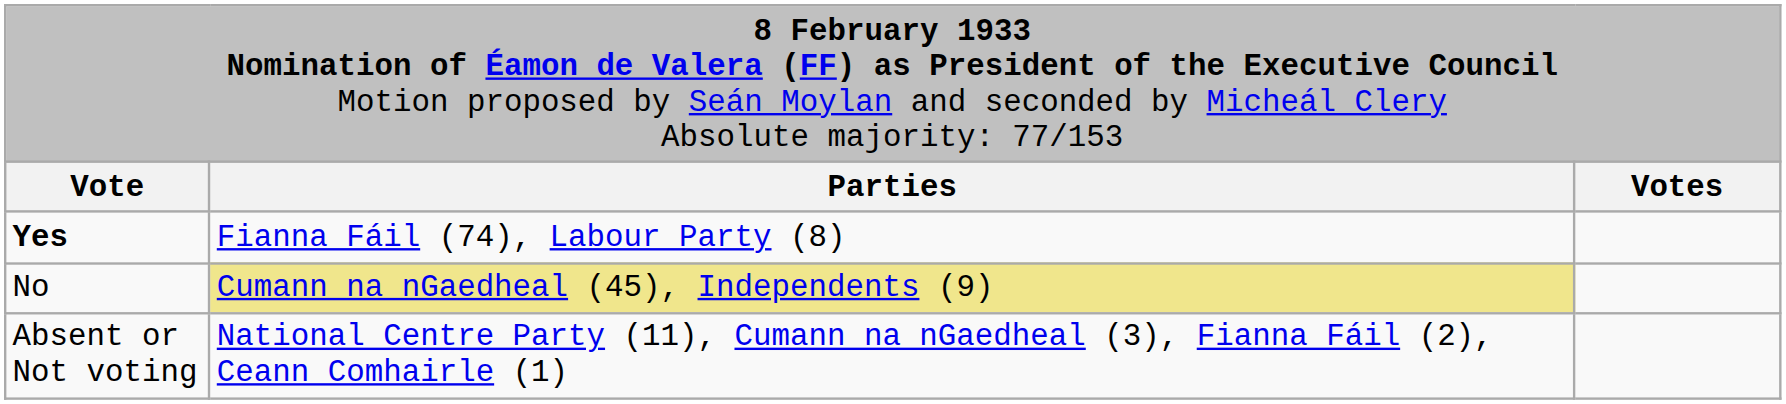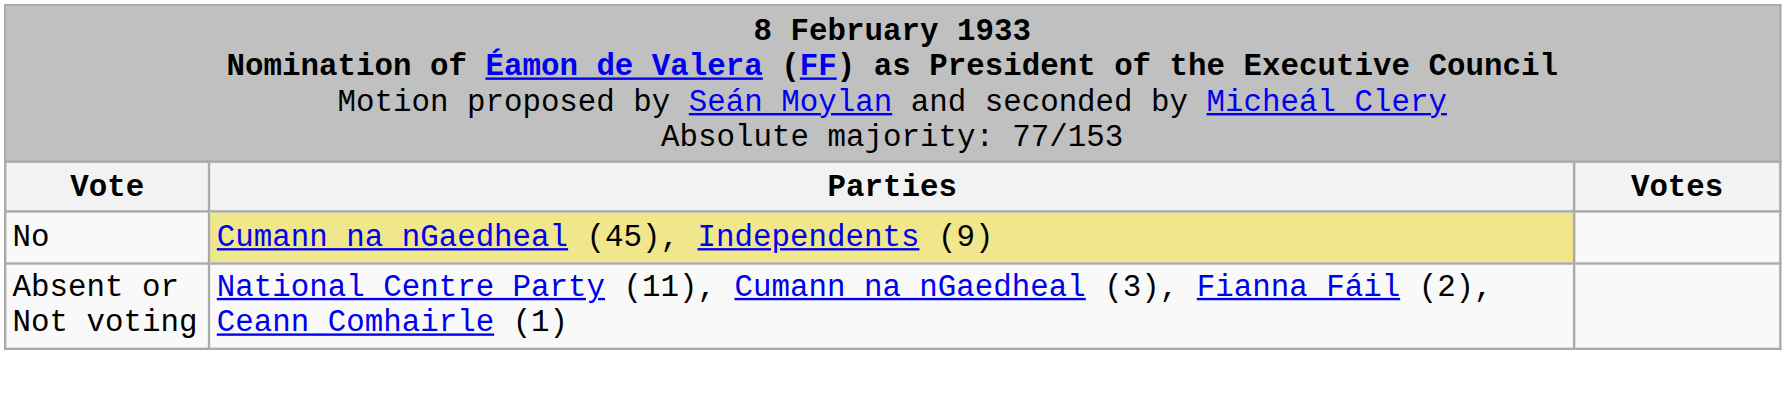- row: Yes | Fianna Fáil (74), Labour Party (8)
